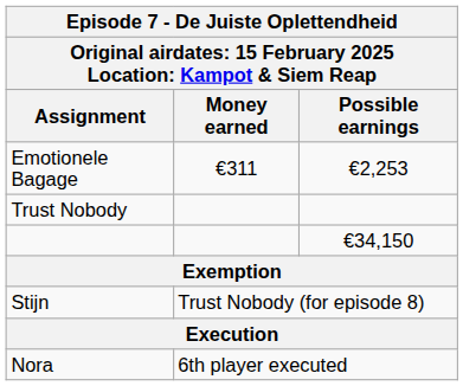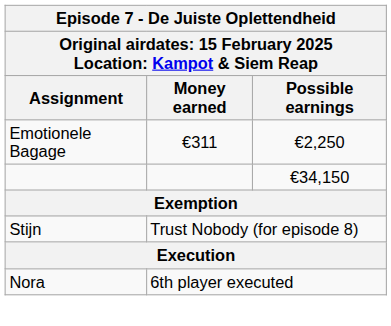Emotionele Bagage | Possible earnings: €2,253 -> €2,250
- row: Trust Nobody
